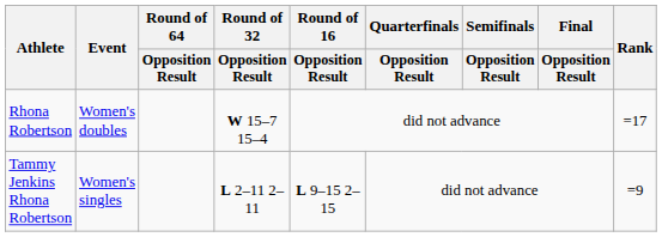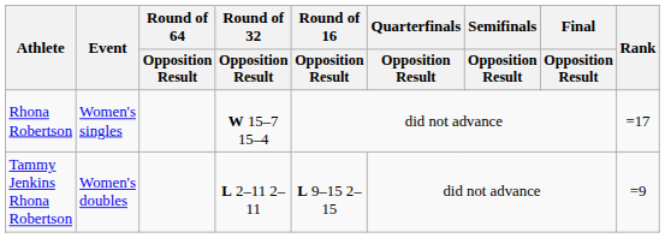Rhona Robertson | Event: Women's doubles -> Women's singles
Tammy Jenkins Rhona Robertson | Event: Women's singles -> Women's doubles
